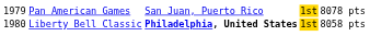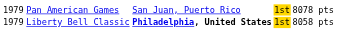Liberty Bell Classic | column 1: 1980 -> 1979
